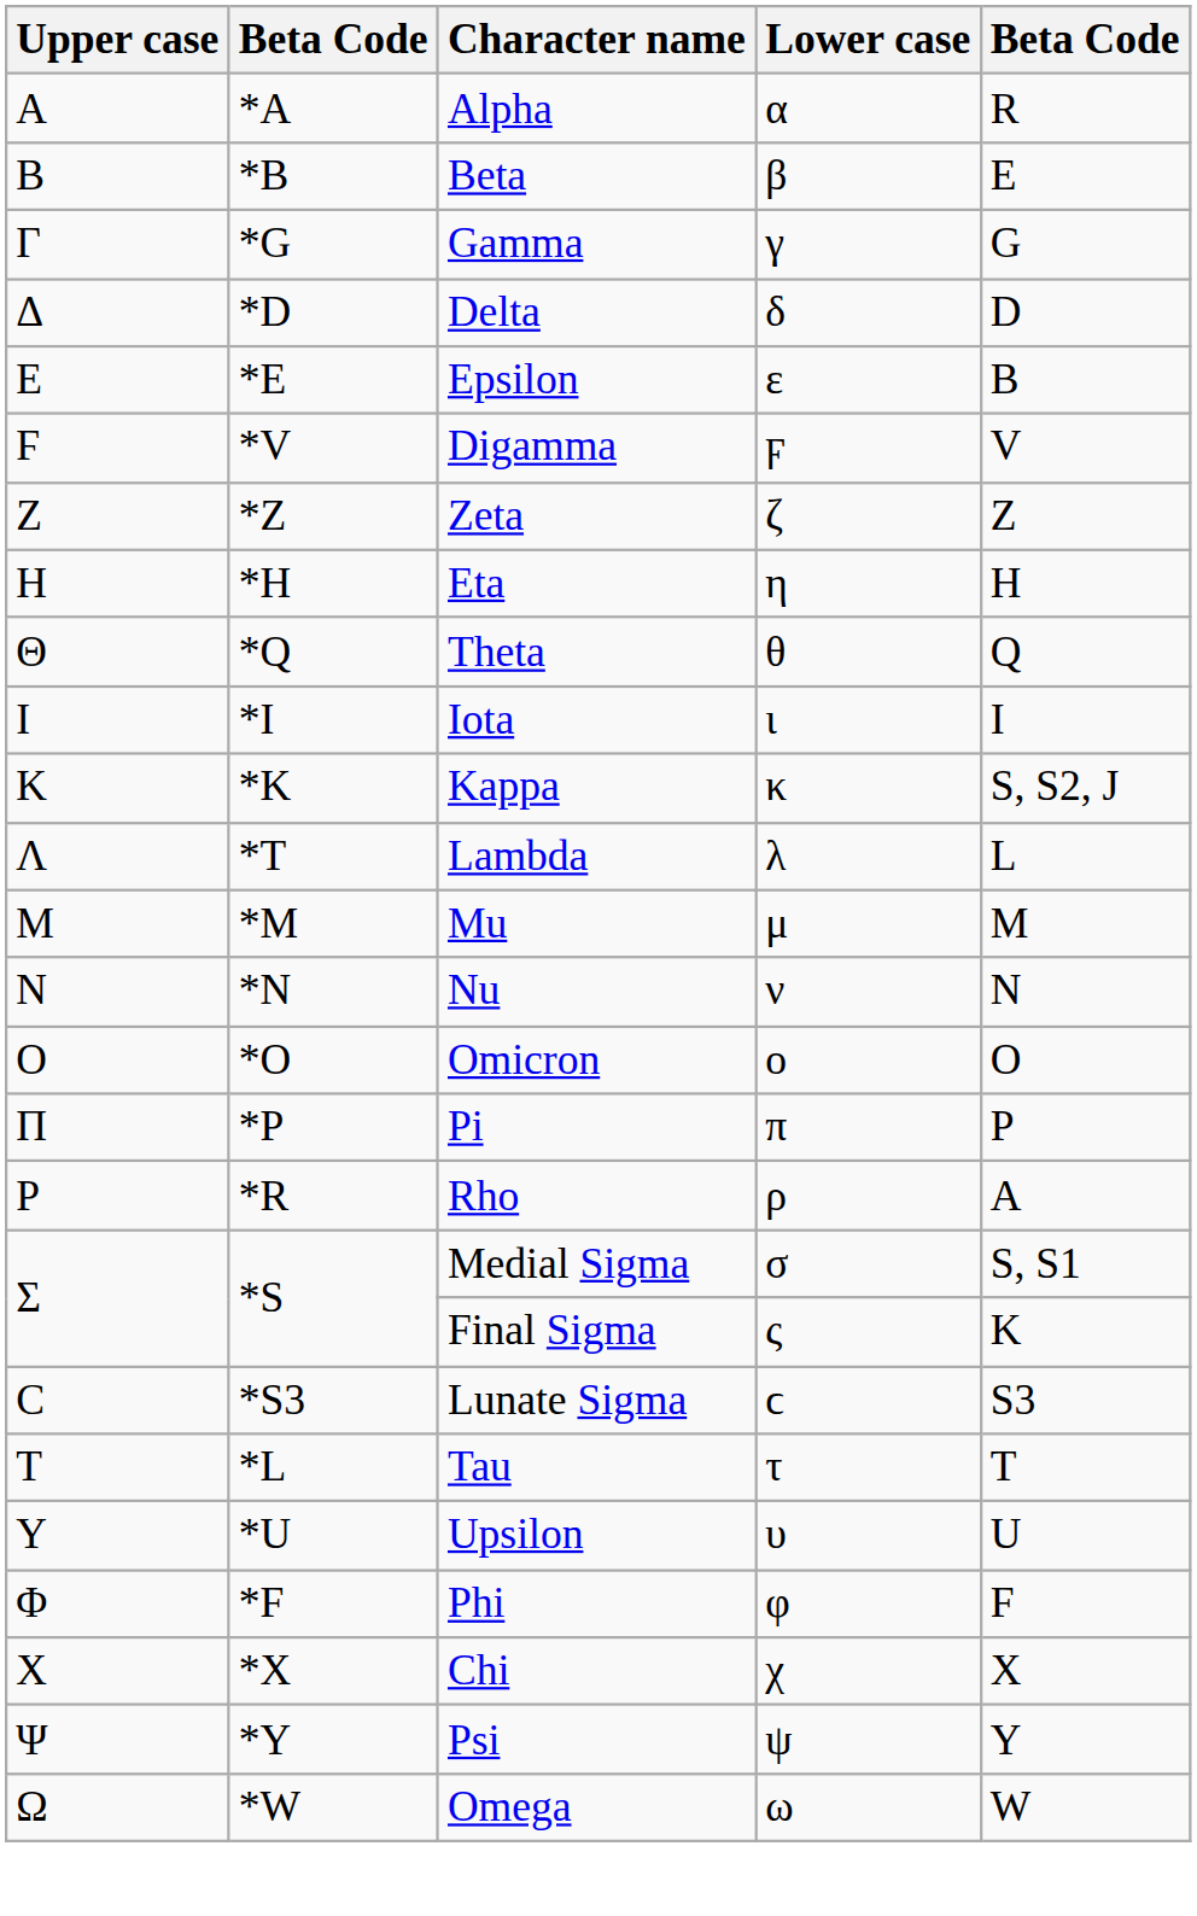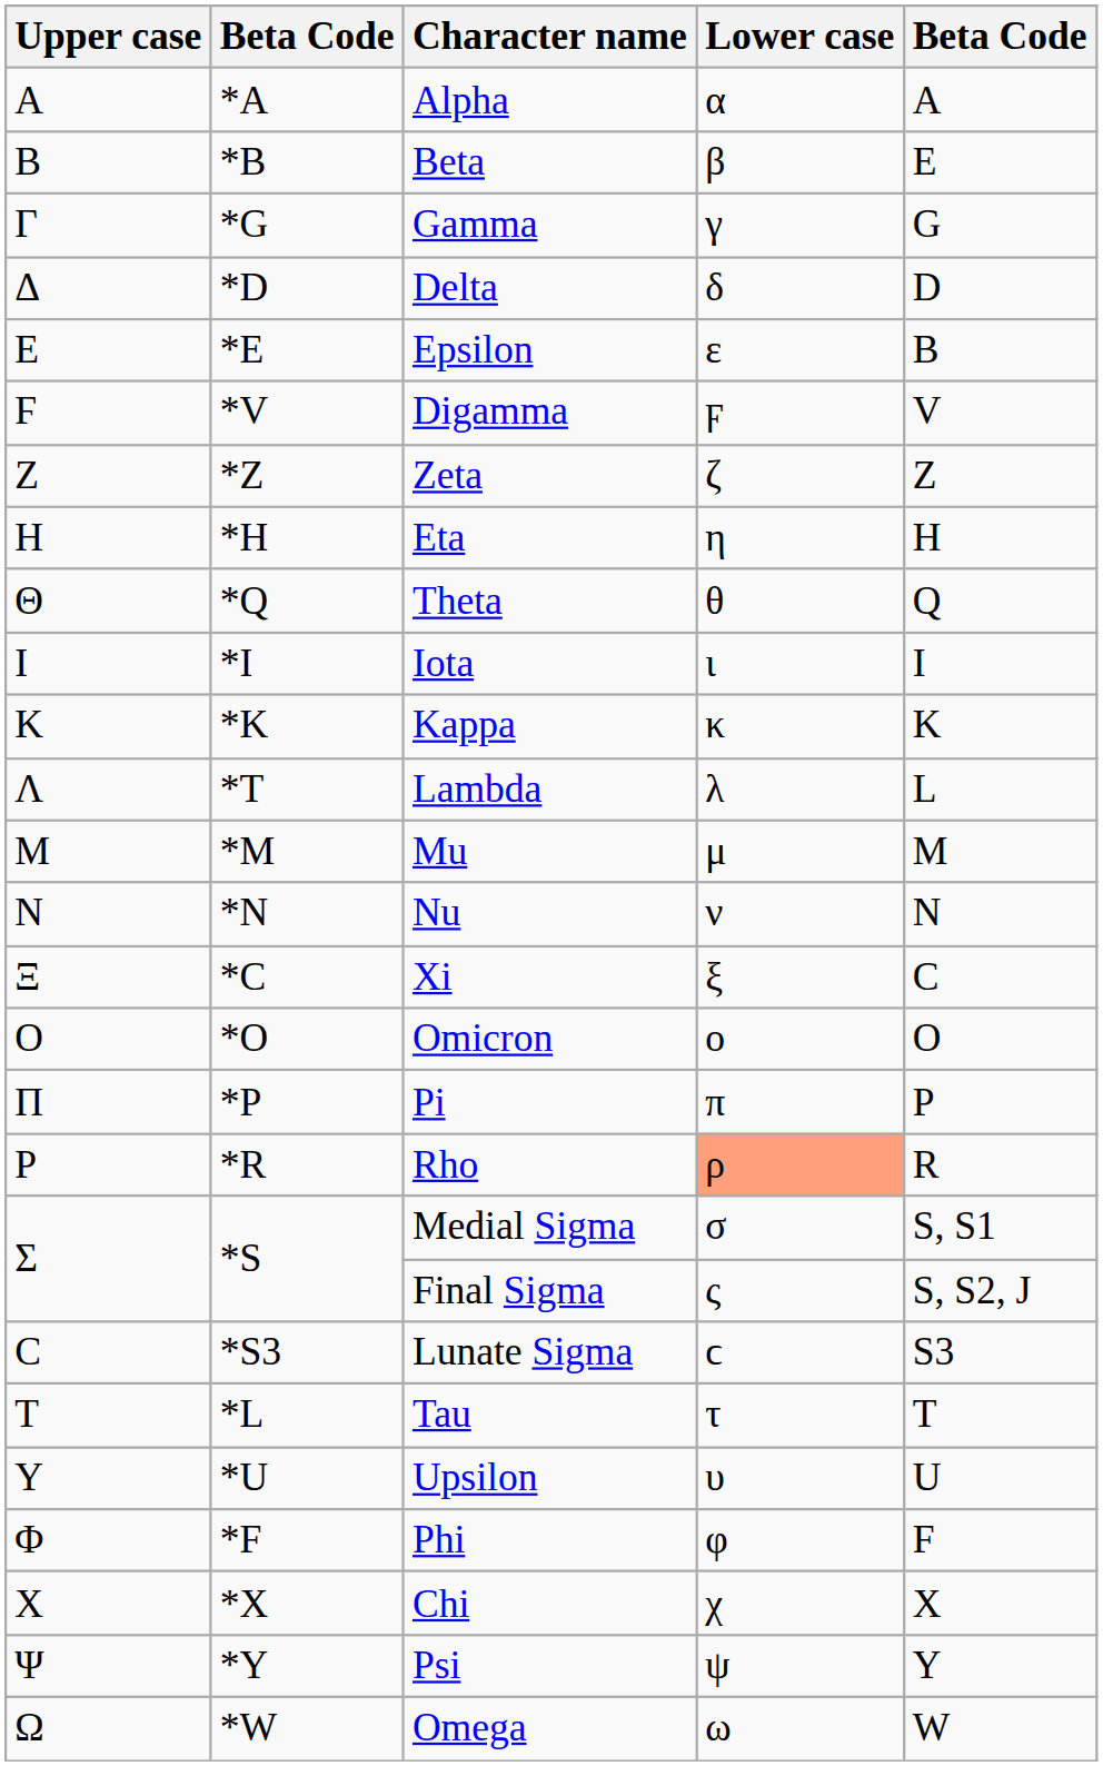Alpha | column 5: R -> A
Kappa | column 5: S, S2, J -> K
+ row: Ξ | *C | Xi | ξ | C
Rho | Lower case: no background -> lightsalmon background
Rho | column 5: A -> R
Final Sigma | column 5: K -> S, S2, J
